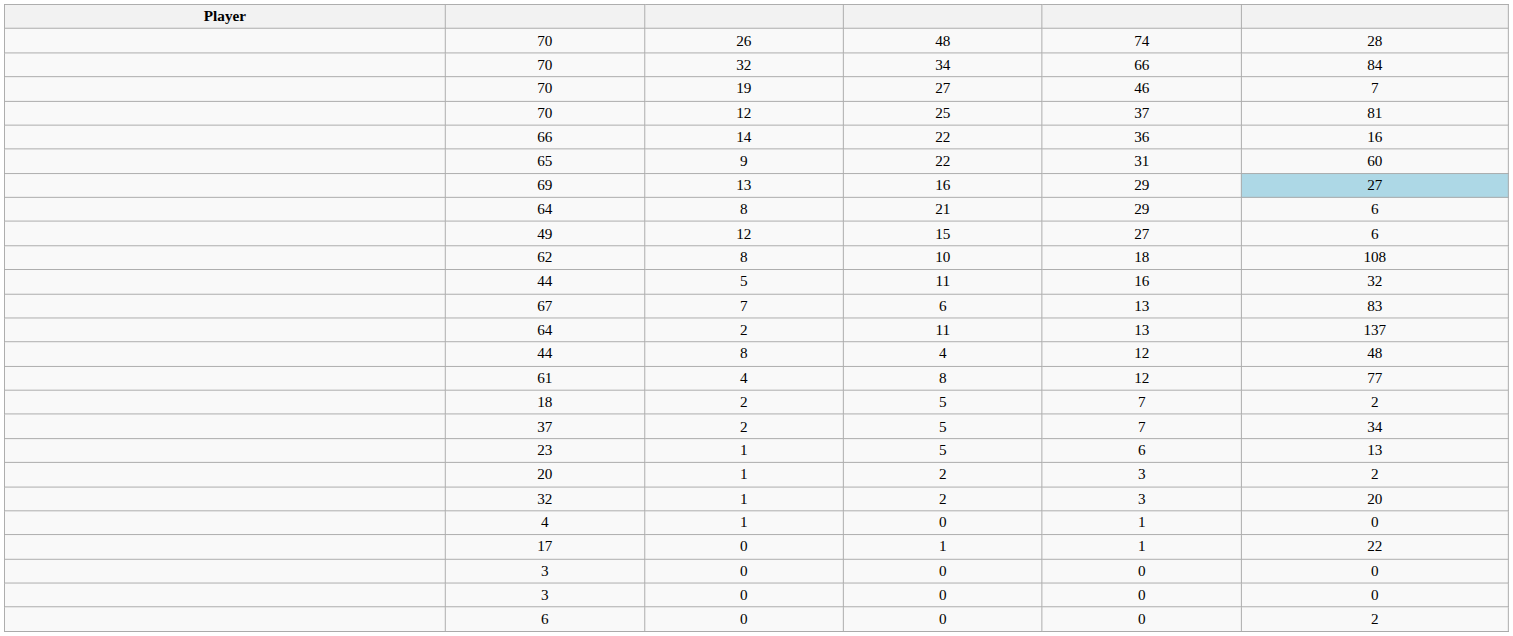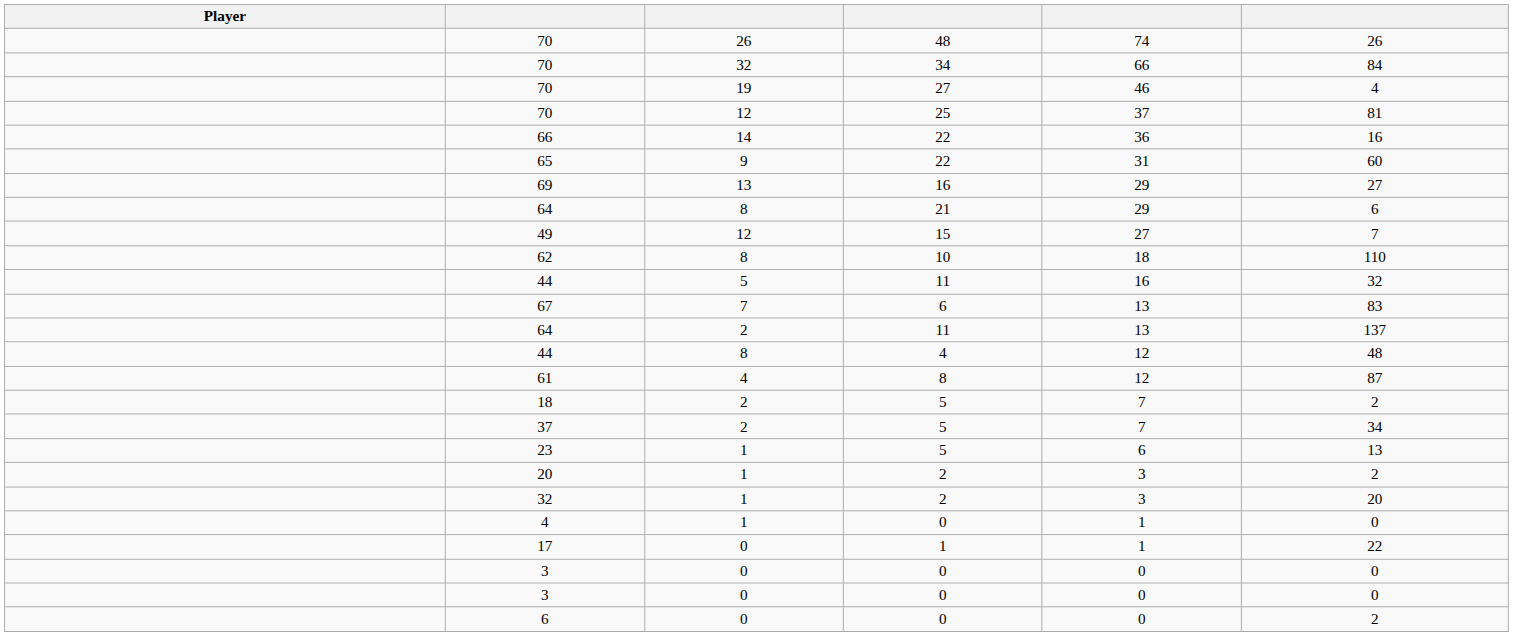70 / 48 | column 6: 28 -> 26
70 / 27 | column 6: 7 -> 4
69 | column 6: lightblue background -> no background
49 | column 6: 6 -> 7
62 | column 6: 108 -> 110
61 | column 6: 77 -> 87
